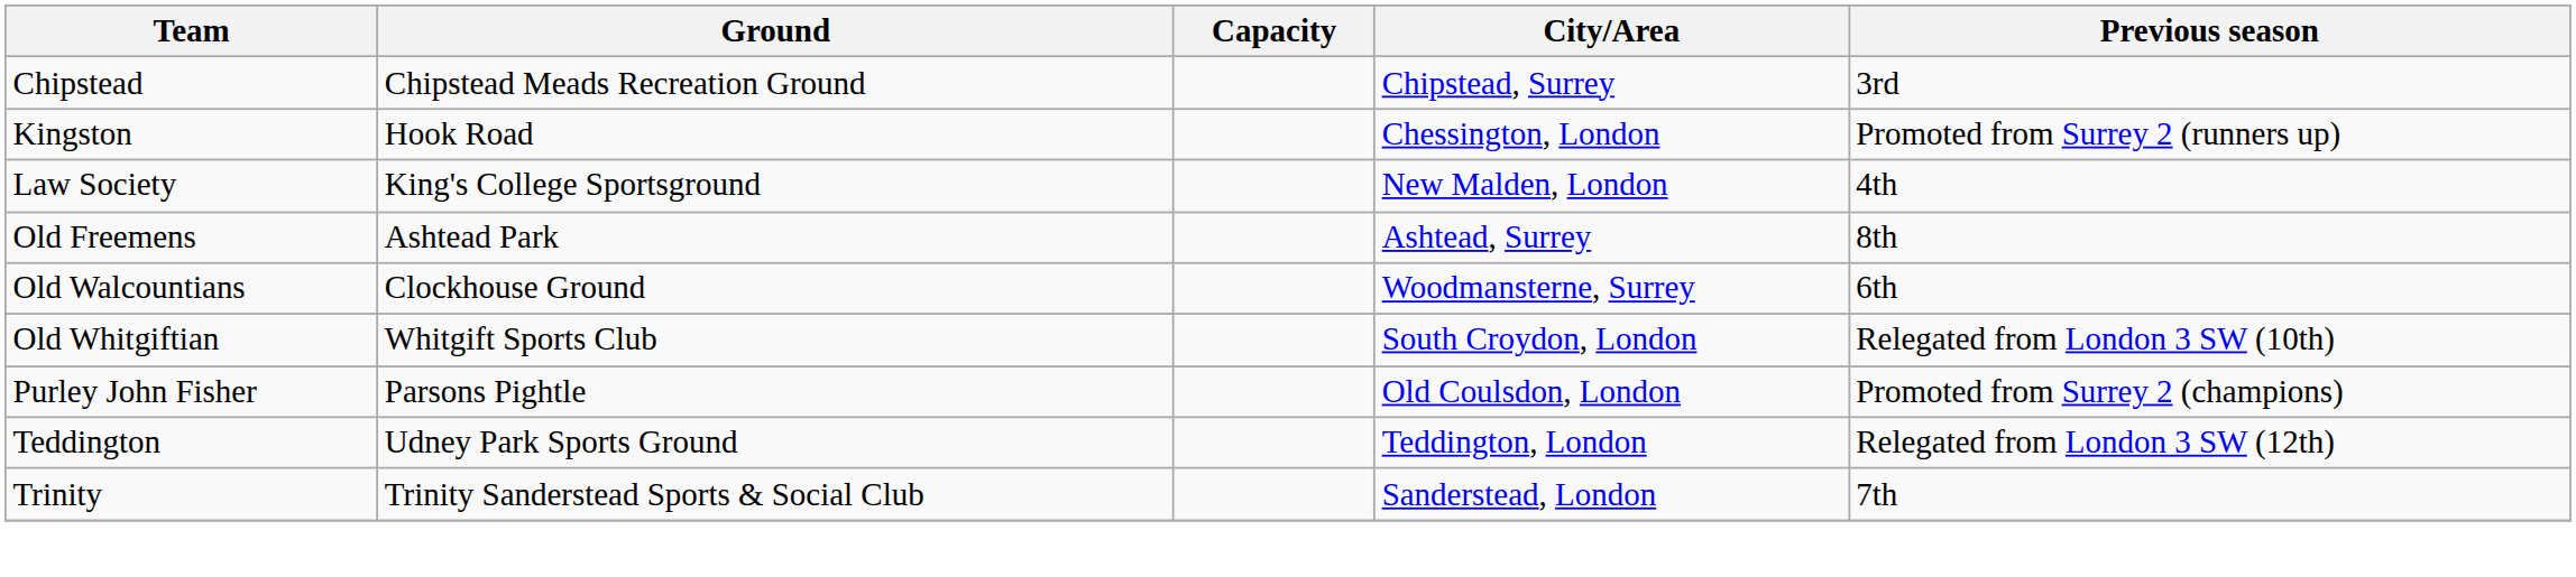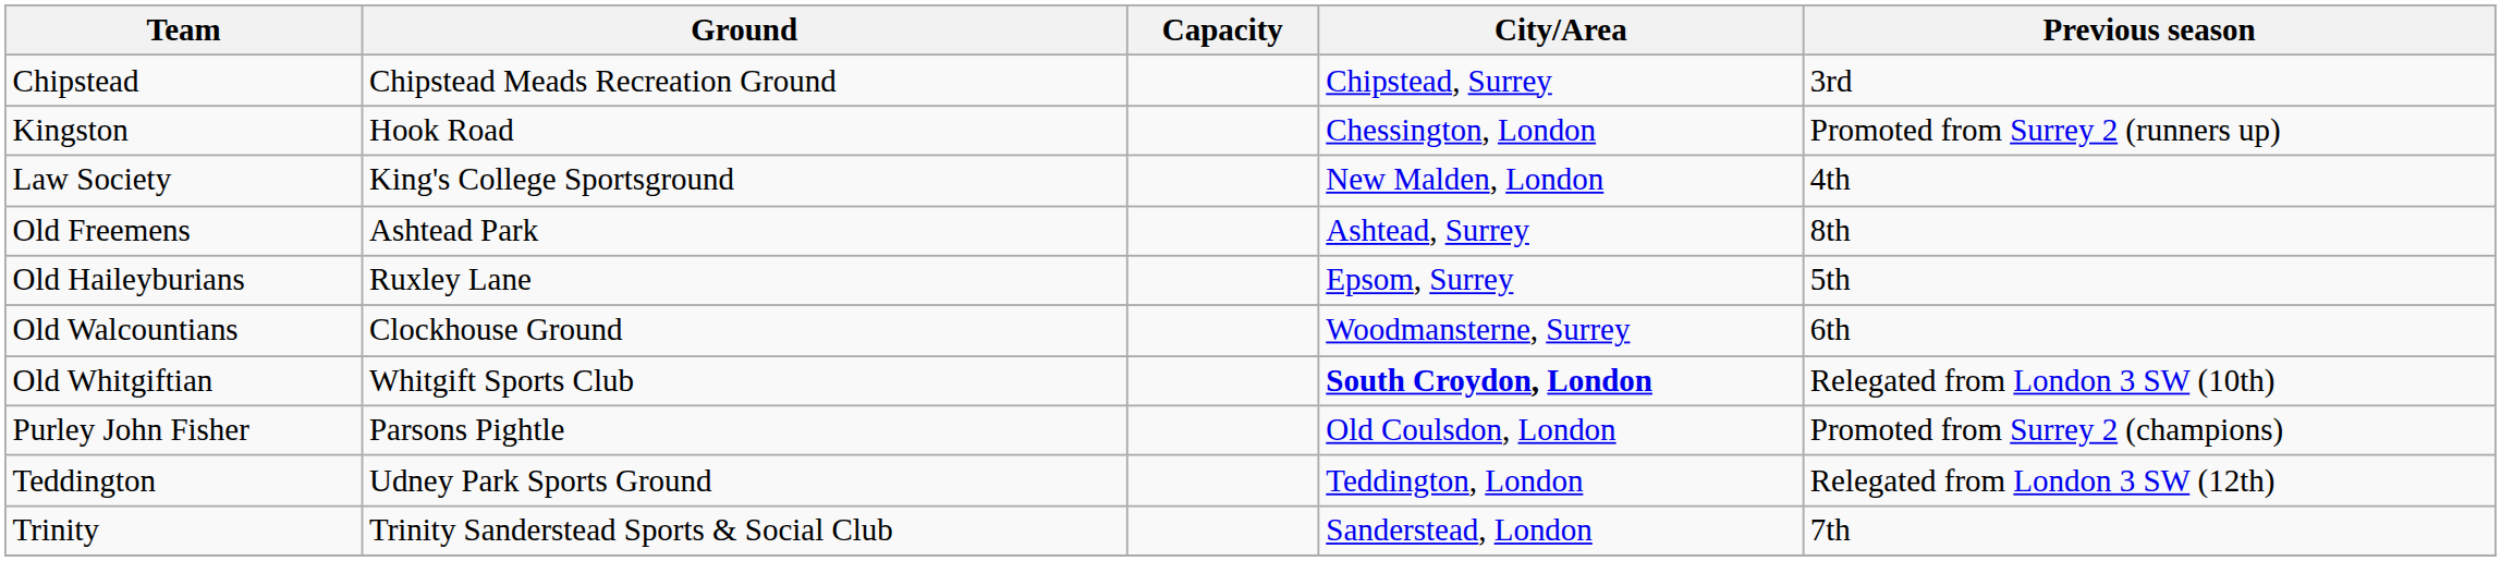+ row: Old Haileyburians | Ruxley Lane | Epsom, Surrey | 5th
Old Whitgiftian | City/Area: normal -> bold
